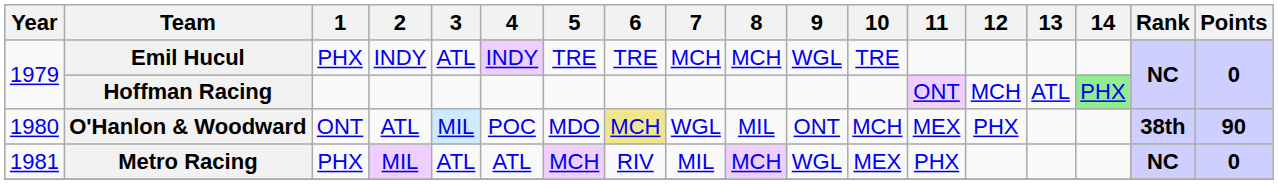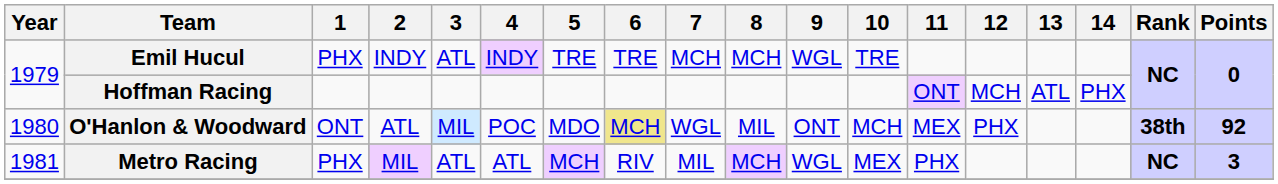Hoffman Racing | 14: lightgreen background -> no background
O'Hanlon & Woodward | Points: 90 -> 92
Metro Racing | Points: 0 -> 3
